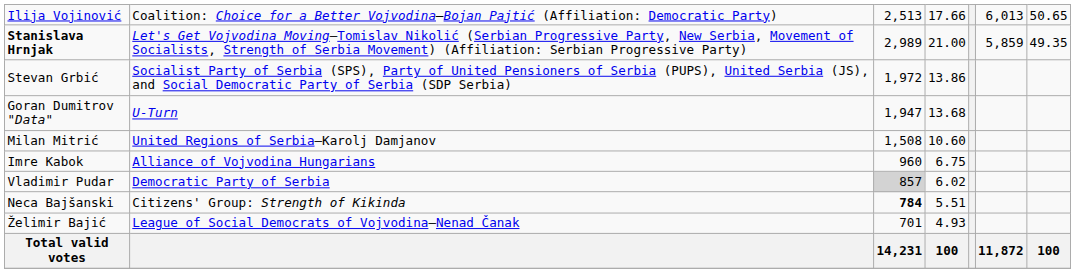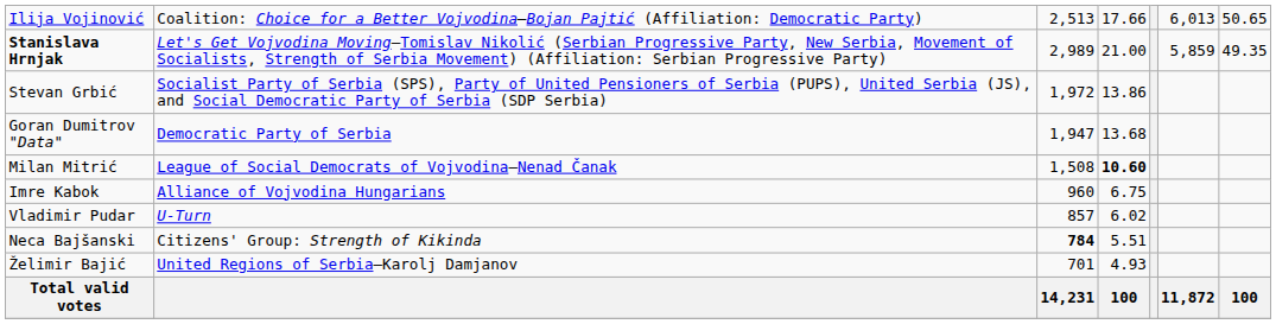Goran Dumitrov "Data" | column 2: U-Turn -> Democratic Party of Serbia
Milan Mitrić | column 2: United Regions of Serbia–Karolj Damjanov -> League of Social Democrats of Vojvodina–Nenad Čanak
Milan Mitrić | column 4: normal -> bold
Vladimir Pudar | column 2: Democratic Party of Serbia -> U-Turn
Vladimir Pudar | column 3: lightgrey background -> no background
Želimir Bajić | column 2: League of Social Democrats of Vojvodina–Nenad Čanak -> United Regions of Serbia–Karolj Damjanov
